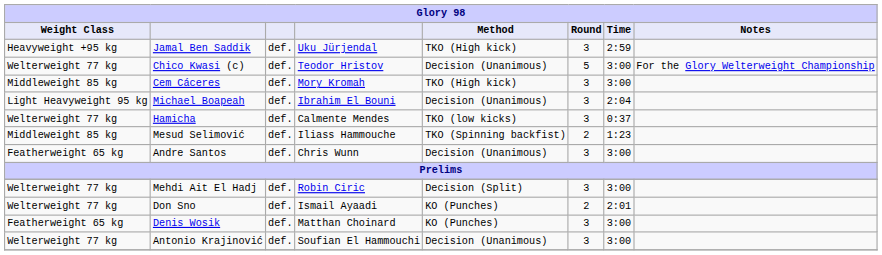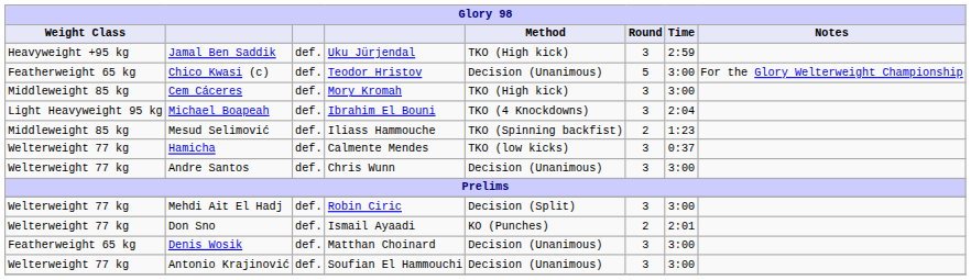Chico Kwasi (c) | Weight Class: Welterweight 77 kg -> Featherweight 65 kg
Michael Boapeah | Method: Decision (Unanimous) -> TKO (4 Knockdowns)
rows swapped: Mesud Selimović <-> Hamicha
Andre Santos | Weight Class: Featherweight 65 kg -> Welterweight 77 kg
Denis Wosik | Method: KO (Punches) -> Decision (Unanimous)
